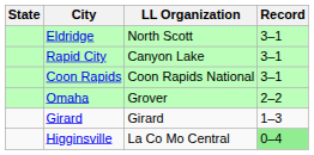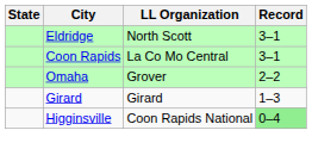- row: Rapid City | Canyon Lake | 3–1
Coon Rapids | LL Organization: Coon Rapids National -> La Co Mo Central
Higginsville | LL Organization: La Co Mo Central -> Coon Rapids National
